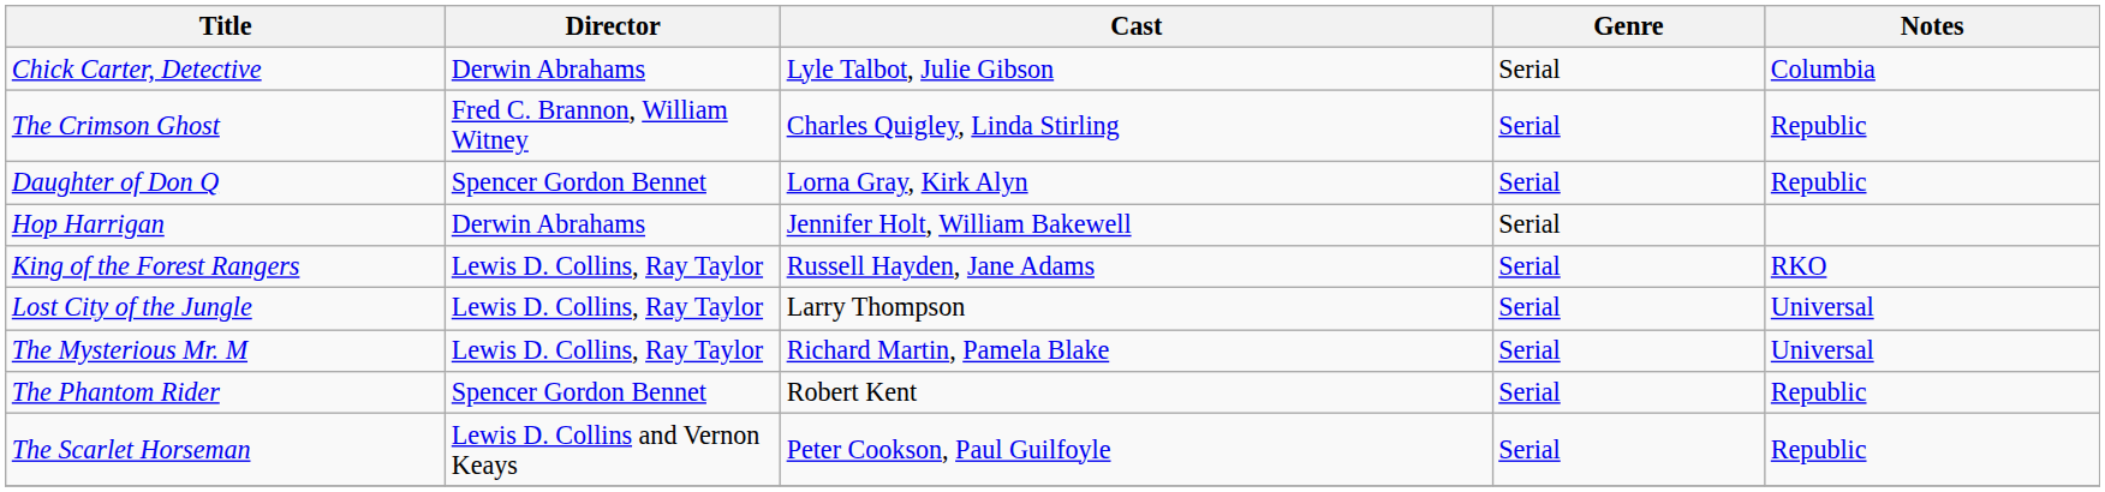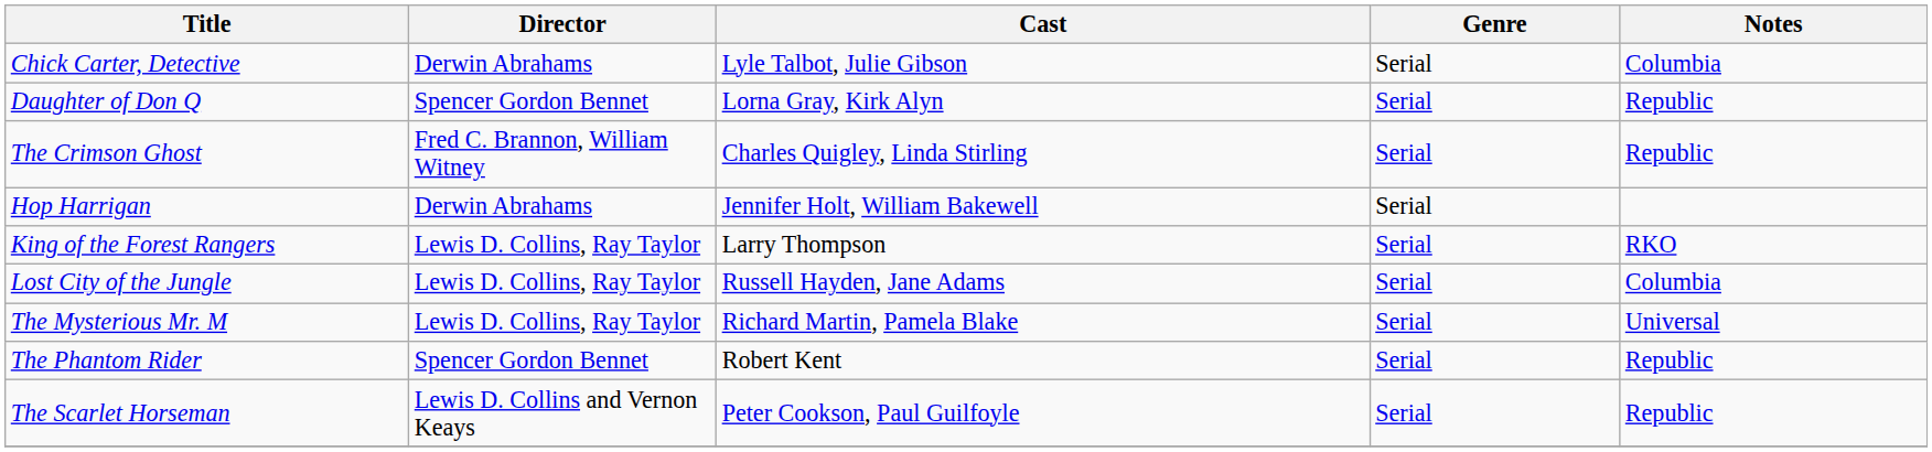rows swapped: The Crimson Ghost <-> Daughter of Don Q
King of the Forest Rangers | Cast: Russell Hayden, Jane Adams -> Larry Thompson
Lost City of the Jungle | Cast: Larry Thompson -> Russell Hayden, Jane Adams
Lost City of the Jungle | Notes: Universal -> Columbia
